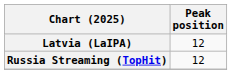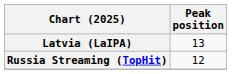Latvia (LaIPA) | Peak position: 12 -> 13
